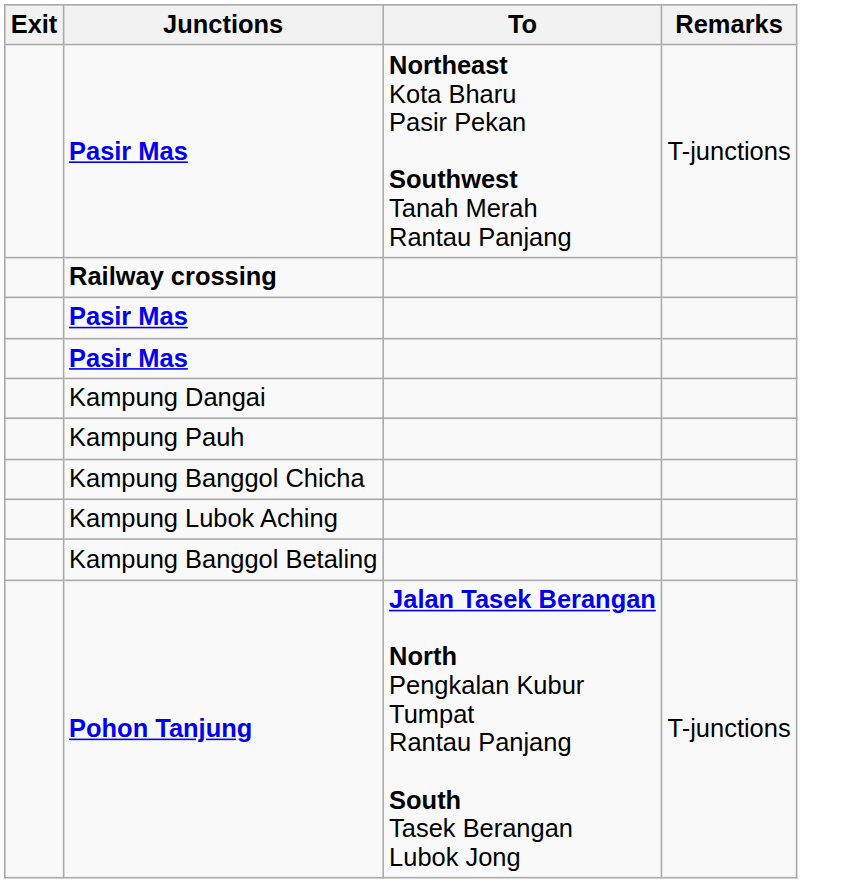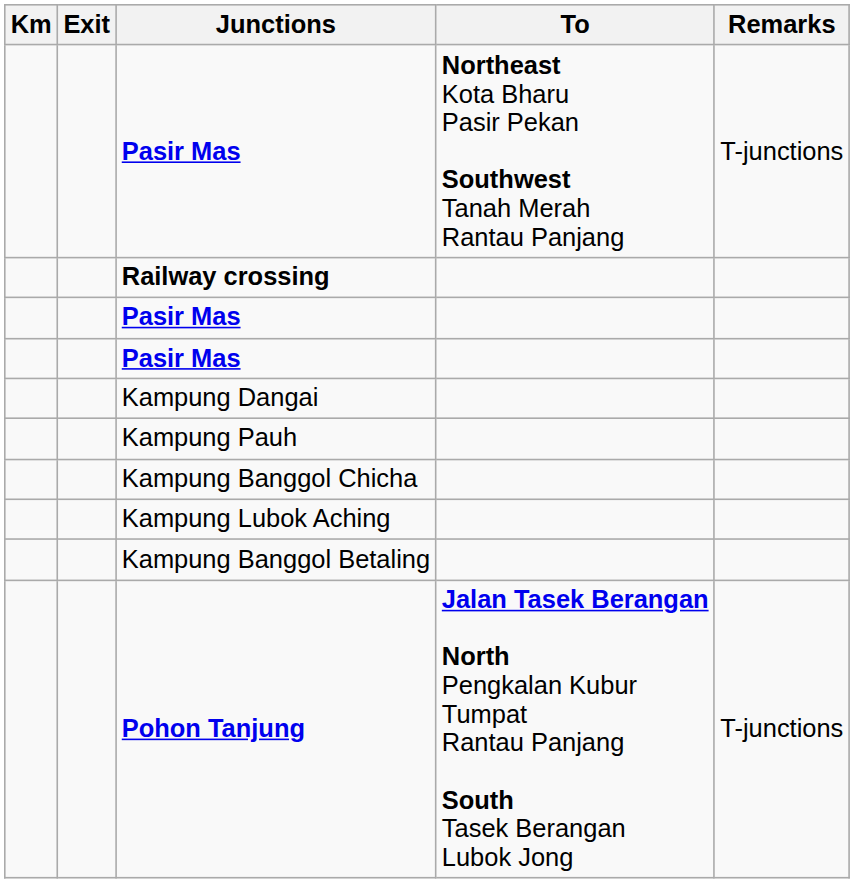+ column: Km
